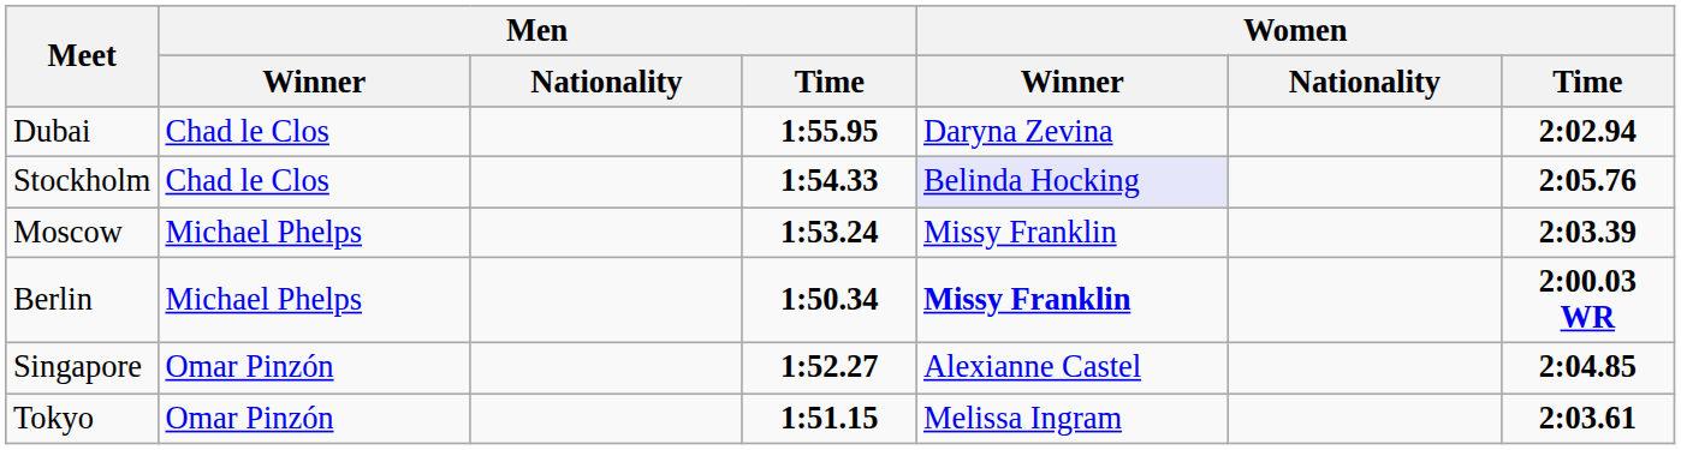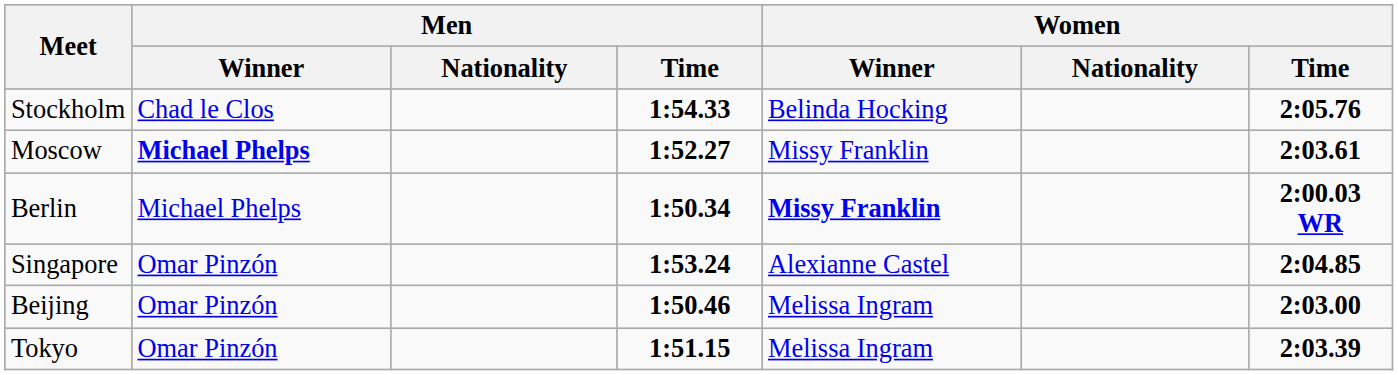- row: Dubai | Chad le Clos | 1:55.95 | Daryna Zevina | 2:02.94
Stockholm | Women / Winner: lavender background -> no background
Moscow | Men / Winner: normal -> bold
Moscow | Men / Time: 1:53.24 -> 1:52.27
Moscow | Women / Time: 2:03.39 -> 2:03.61
Singapore | Men / Time: 1:52.27 -> 1:53.24
+ row: Beijing | Omar Pinzón | 1:50.46 | Melissa Ingram | 2:03.00
Tokyo | Women / Time: 2:03.61 -> 2:03.39
